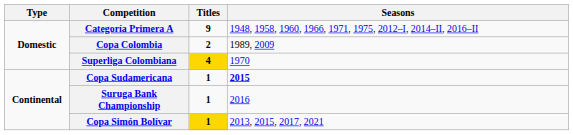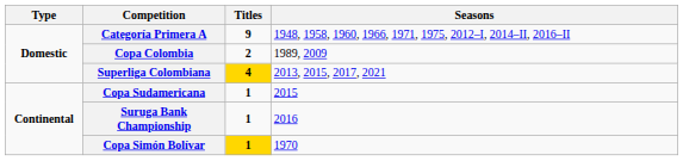Superliga Colombiana | Seasons: 1970 -> 2013, 2015, 2017, 2021
Copa Sudamericana | Seasons: bold -> normal
Copa Simón Bolívar | Seasons: 2013, 2015, 2017, 2021 -> 1970
